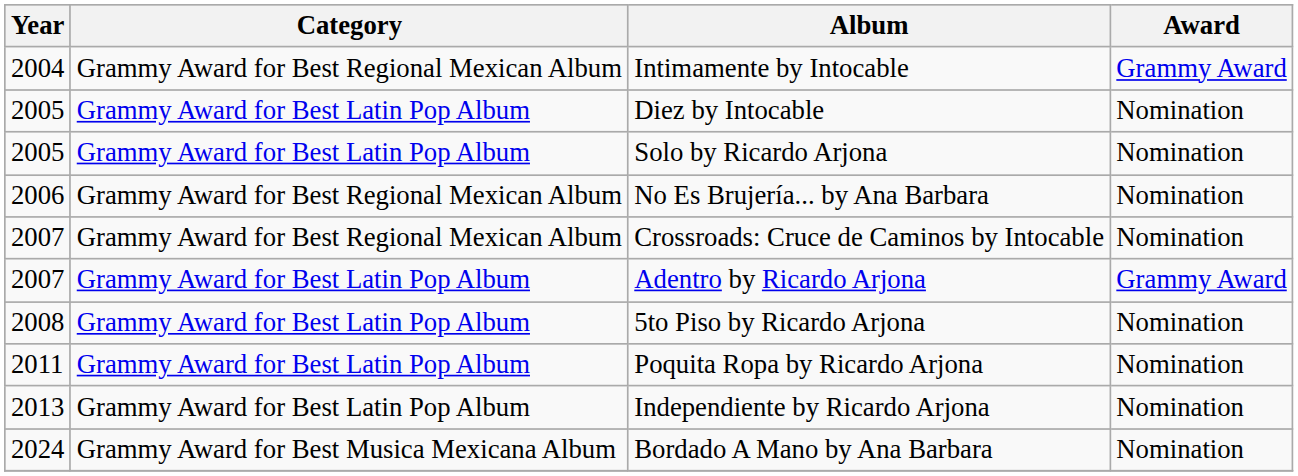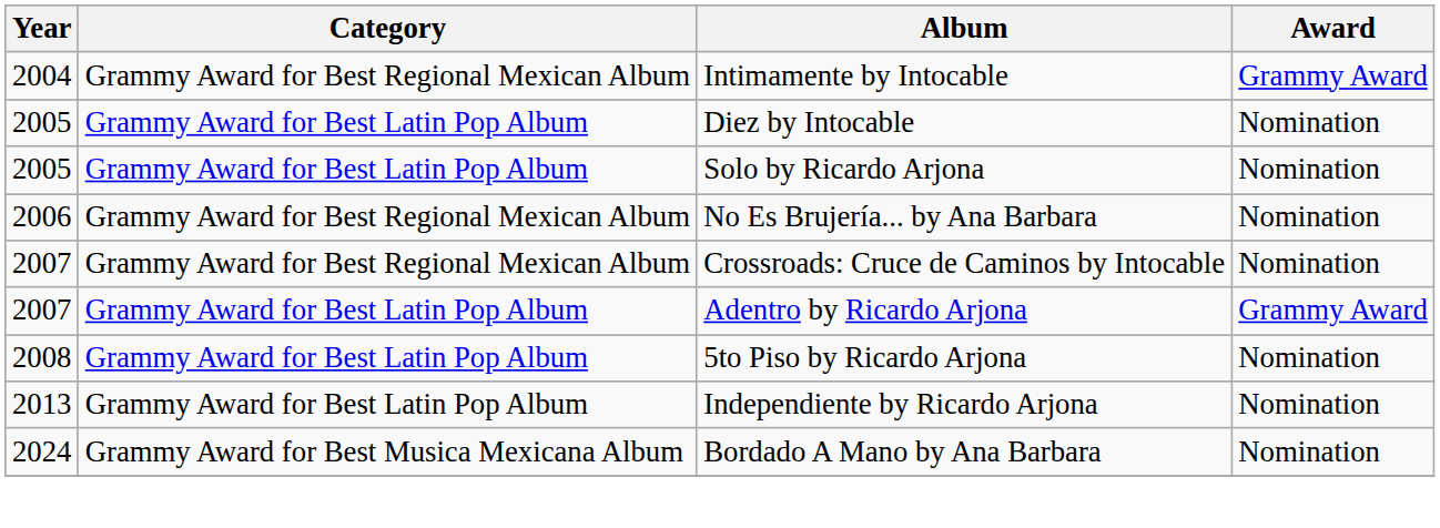- row: 2011 | Grammy Award for Best Latin Pop Album | Poquita Ropa by Ricardo Arjona | Nomination
